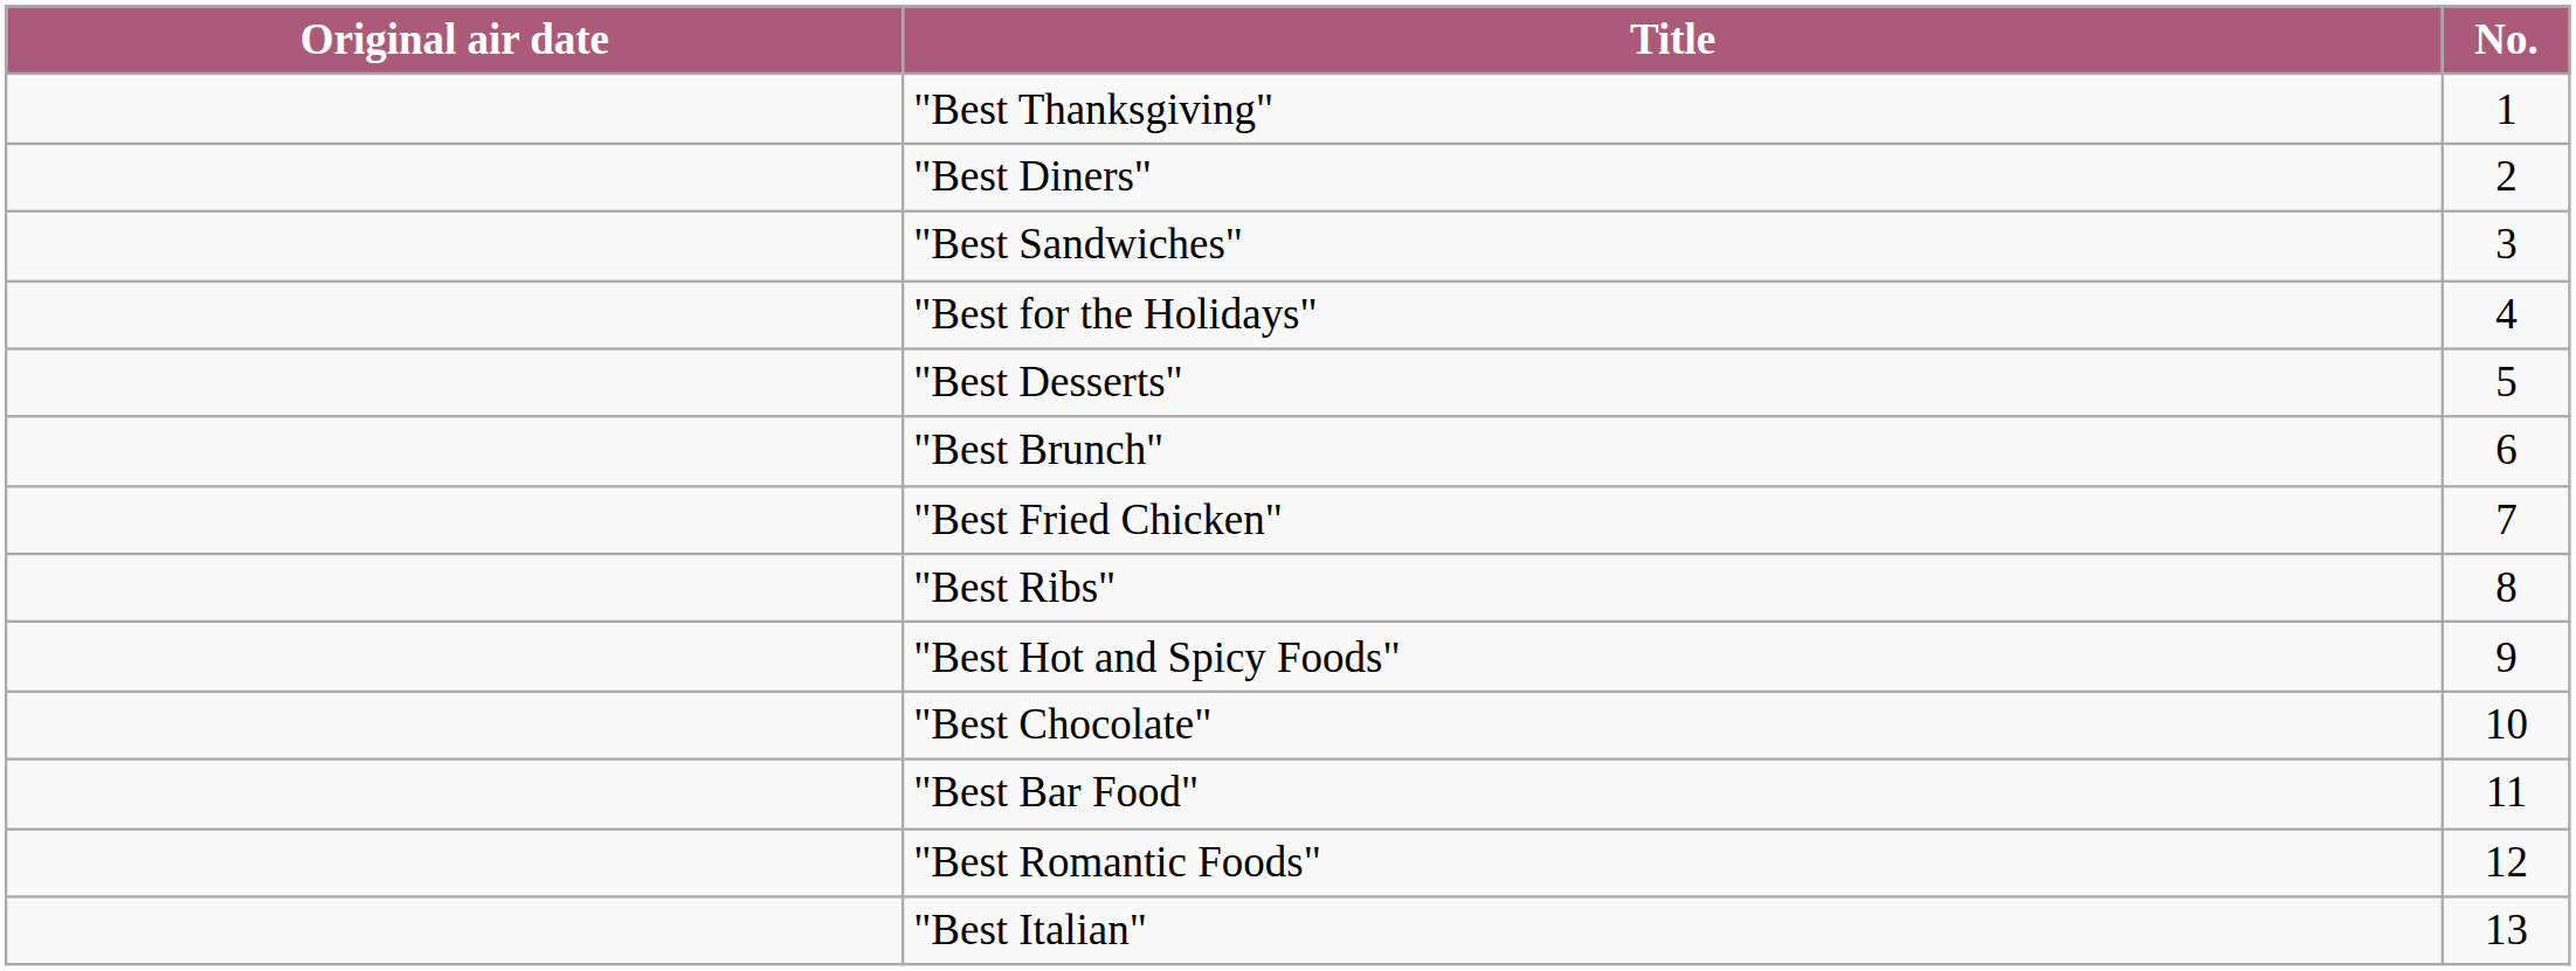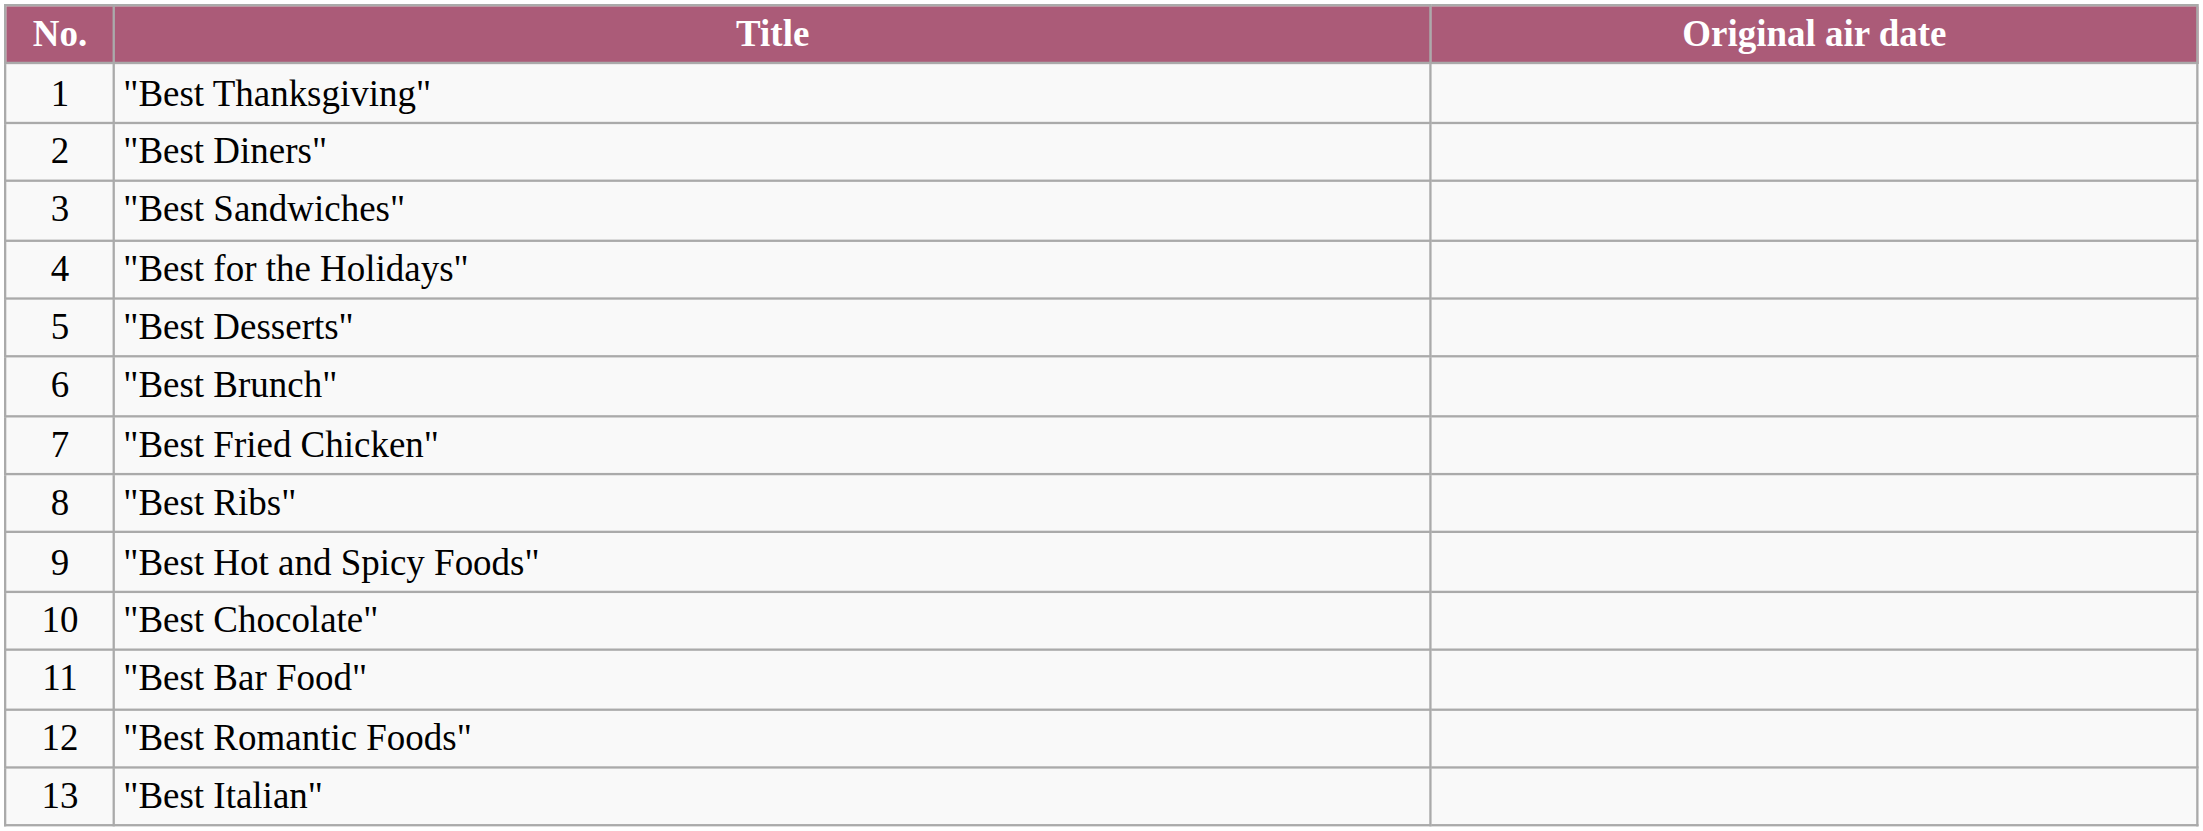columns swapped: No. <-> Original air date
